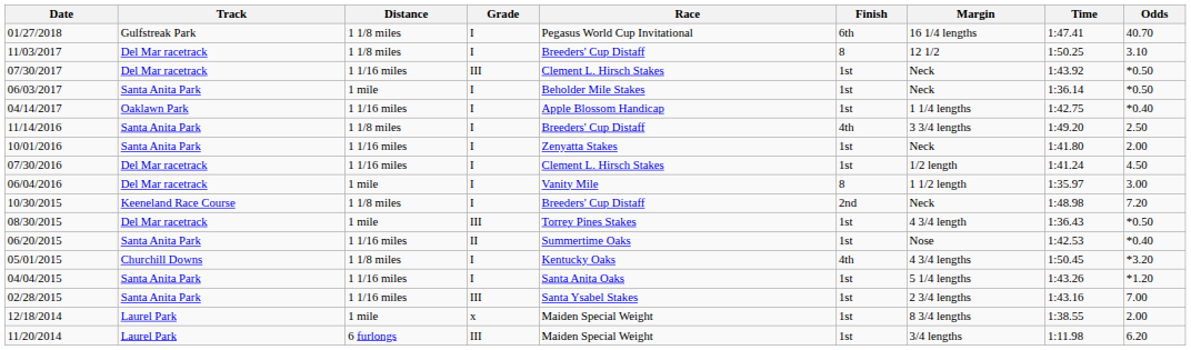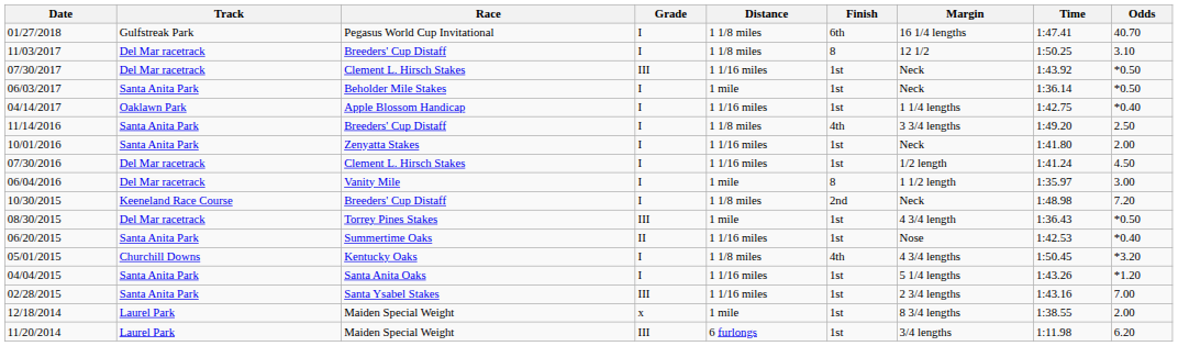columns swapped: Race <-> Distance
